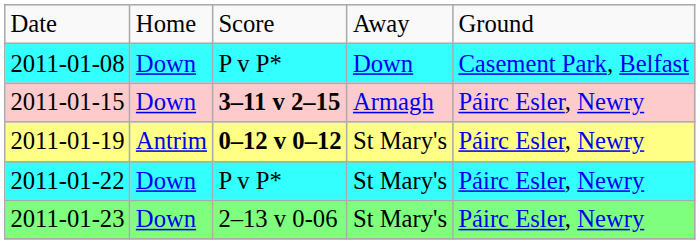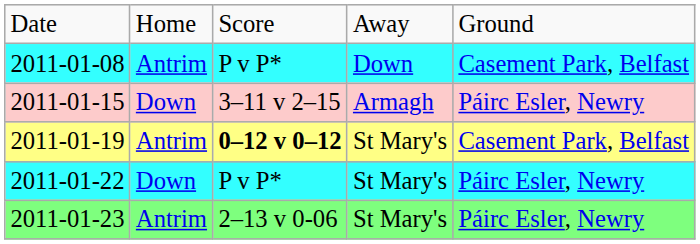2011-01-08 | column 2: Down -> Antrim
2011-01-15 | column 3: bold -> normal
2011-01-19 | column 5: Páirc Esler, Newry -> Casement Park, Belfast
2011-01-23 | column 2: Down -> Antrim
